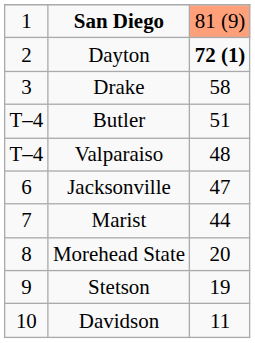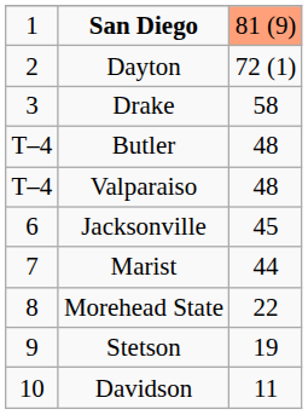Dayton | column 3: bold -> normal
Butler | column 3: 51 -> 48
Jacksonville | column 3: 47 -> 45
Morehead State | column 3: 20 -> 22
